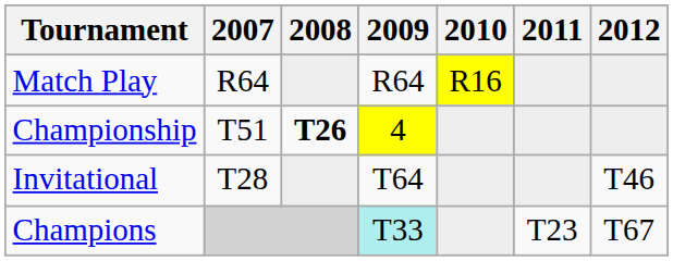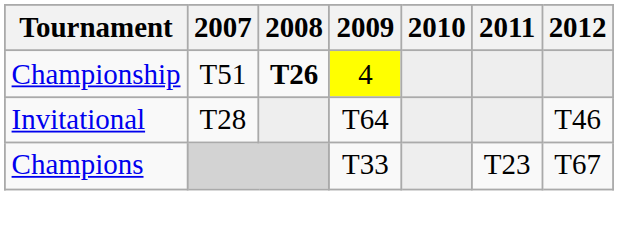- row: Match Play | R64 | R64 | R16
Champions | 2009: paleturquoise background -> no background
